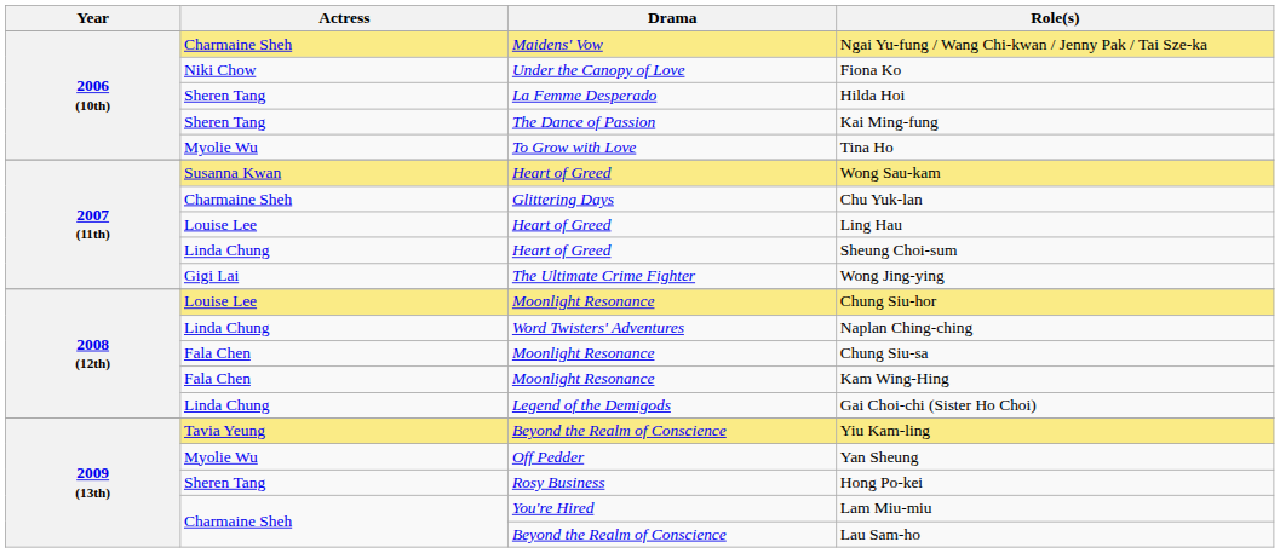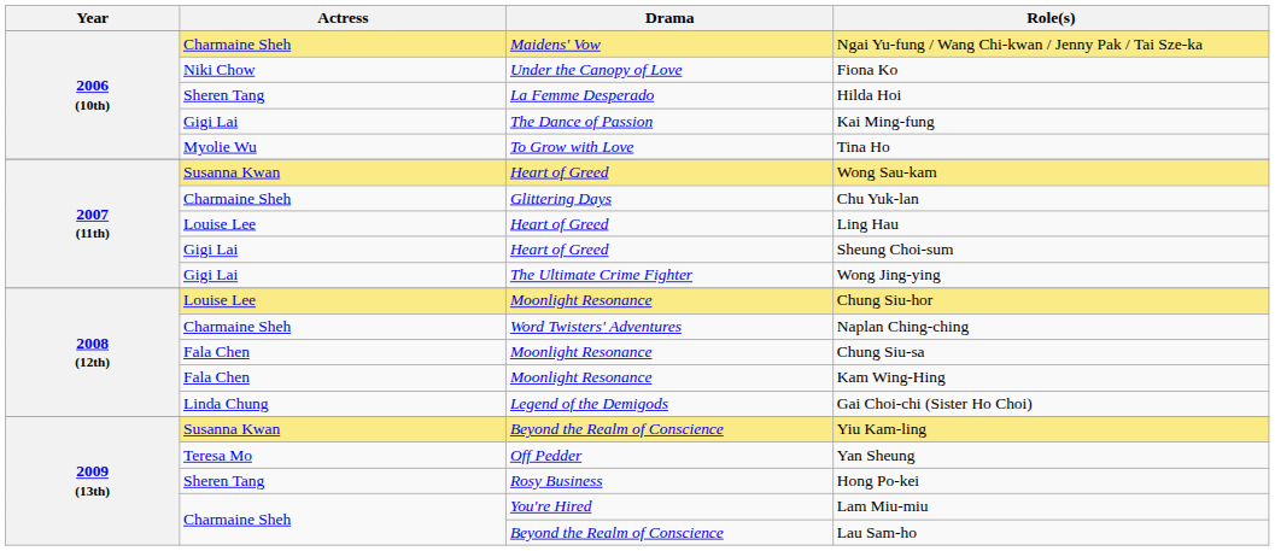Kai Ming-fung | Actress: Sheren Tang -> Gigi Lai
Sheung Choi-sum | Actress: Linda Chung -> Gigi Lai
Naplan Ching-ching | Actress: Linda Chung -> Charmaine Sheh
Yiu Kam-ling | Actress: Tavia Yeung -> Susanna Kwan
Yan Sheung | Actress: Myolie Wu -> Teresa Mo
